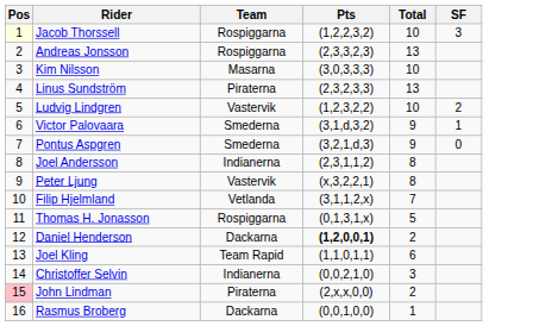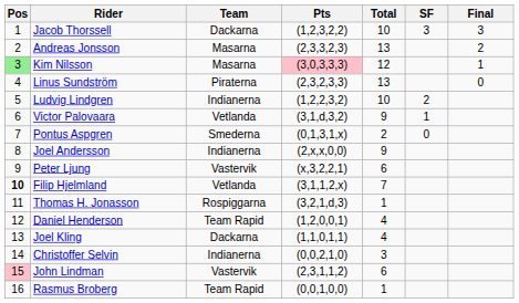+ column: Final | 3 | 2 | 1 | 0
Jacob Thorssell | Pos: lightyellow background -> no background
Jacob Thorssell | Team: Rospiggarna -> Dackarna
Jacob Thorssell | Pts: (1,2,2,3,2) -> (1,2,3,2,2)
Andreas Jonsson | Team: Rospiggarna -> Masarna
Kim Nilsson | Pos: no background -> lightgreen background
Kim Nilsson | Pts: no background -> pink background
Kim Nilsson | Total: 10 -> 12
Ludvig Lindgren | Team: Vastervik -> Indianerna
Ludvig Lindgren | Pts: (1,2,3,2,2) -> (1,2,2,3,2)
Victor Palovaara | Team: Smederna -> Vetlanda
Pontus Aspgren | Pts: (3,2,1,d,3) -> (0,1,3,1,x)
Pontus Aspgren | Total: 9 -> 2
Joel Andersson | Pts: (2,3,1,1,2) -> (2,x,x,0,0)
Joel Andersson | Total: 8 -> 9
Peter Ljung | Total: 8 -> 6
Filip Hjelmland | Pos: normal -> bold
Thomas H. Jonasson | Pts: (0,1,3,1,x) -> (3,2,1,d,3)
Thomas H. Jonasson | Total: 5 -> 1
Daniel Henderson | Team: Dackarna -> Team Rapid
Daniel Henderson | Pts: bold -> normal
Daniel Henderson | Total: 2 -> 4
Joel Kling | Team: Team Rapid -> Dackarna
Joel Kling | Total: 6 -> 4
John Lindman | Team: Piraterna -> Vastervik
John Lindman | Pts: (2,x,x,0,0) -> (2,3,1,1,2)
John Lindman | Total: 2 -> 6
Rasmus Broberg | Team: Dackarna -> Team Rapid
